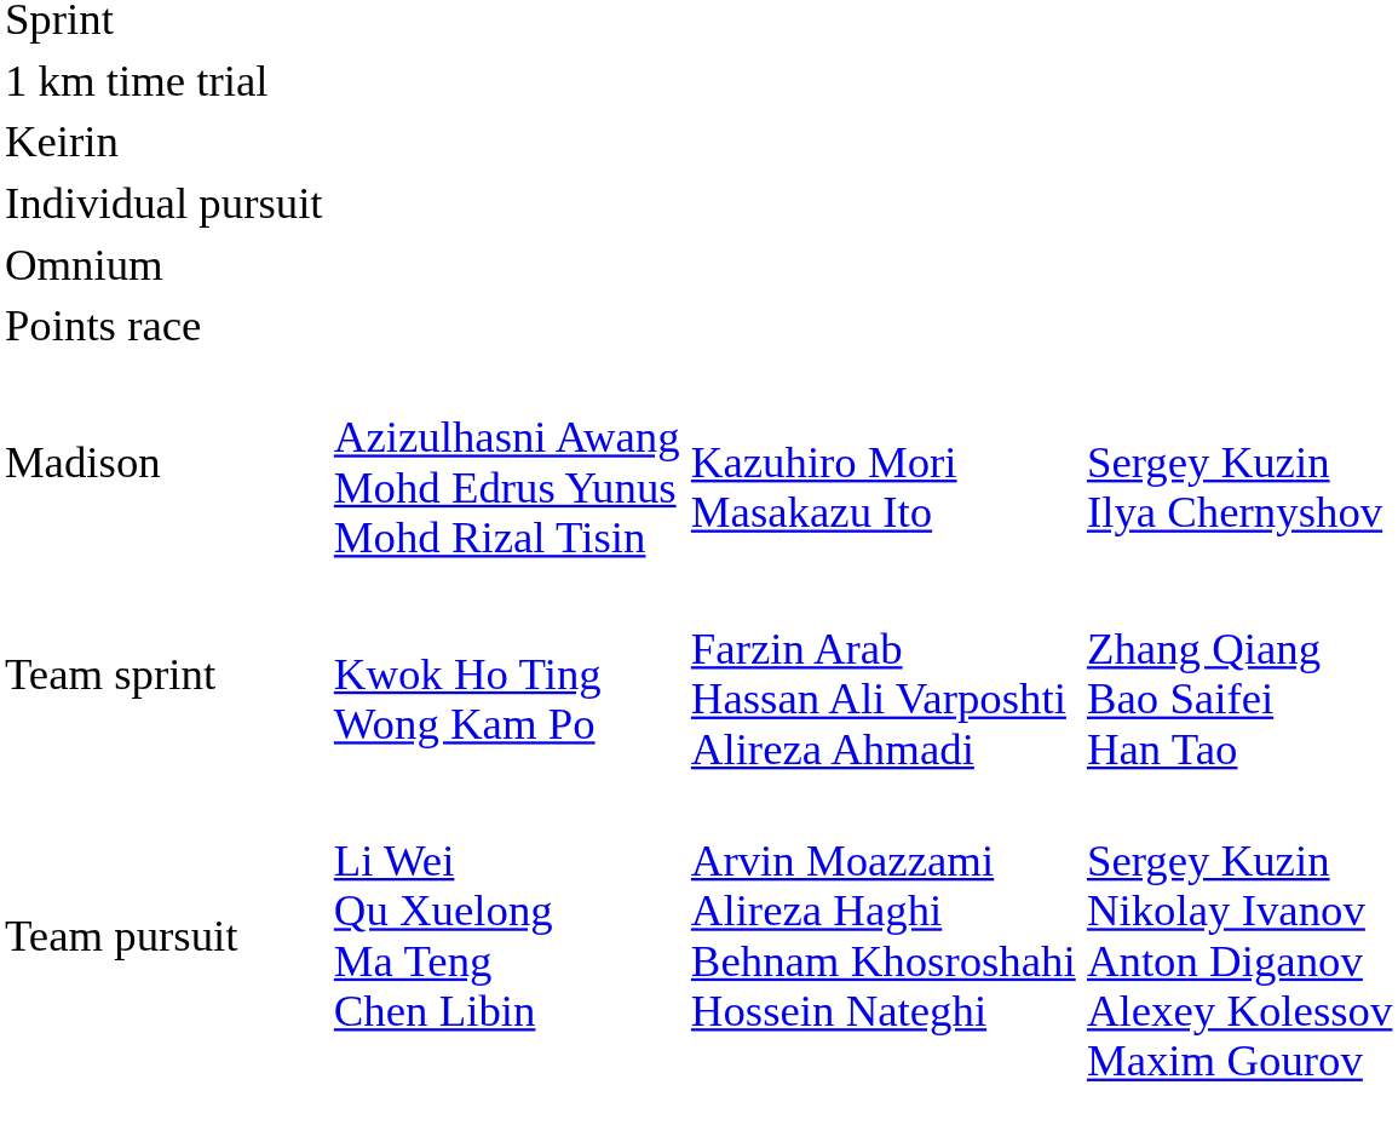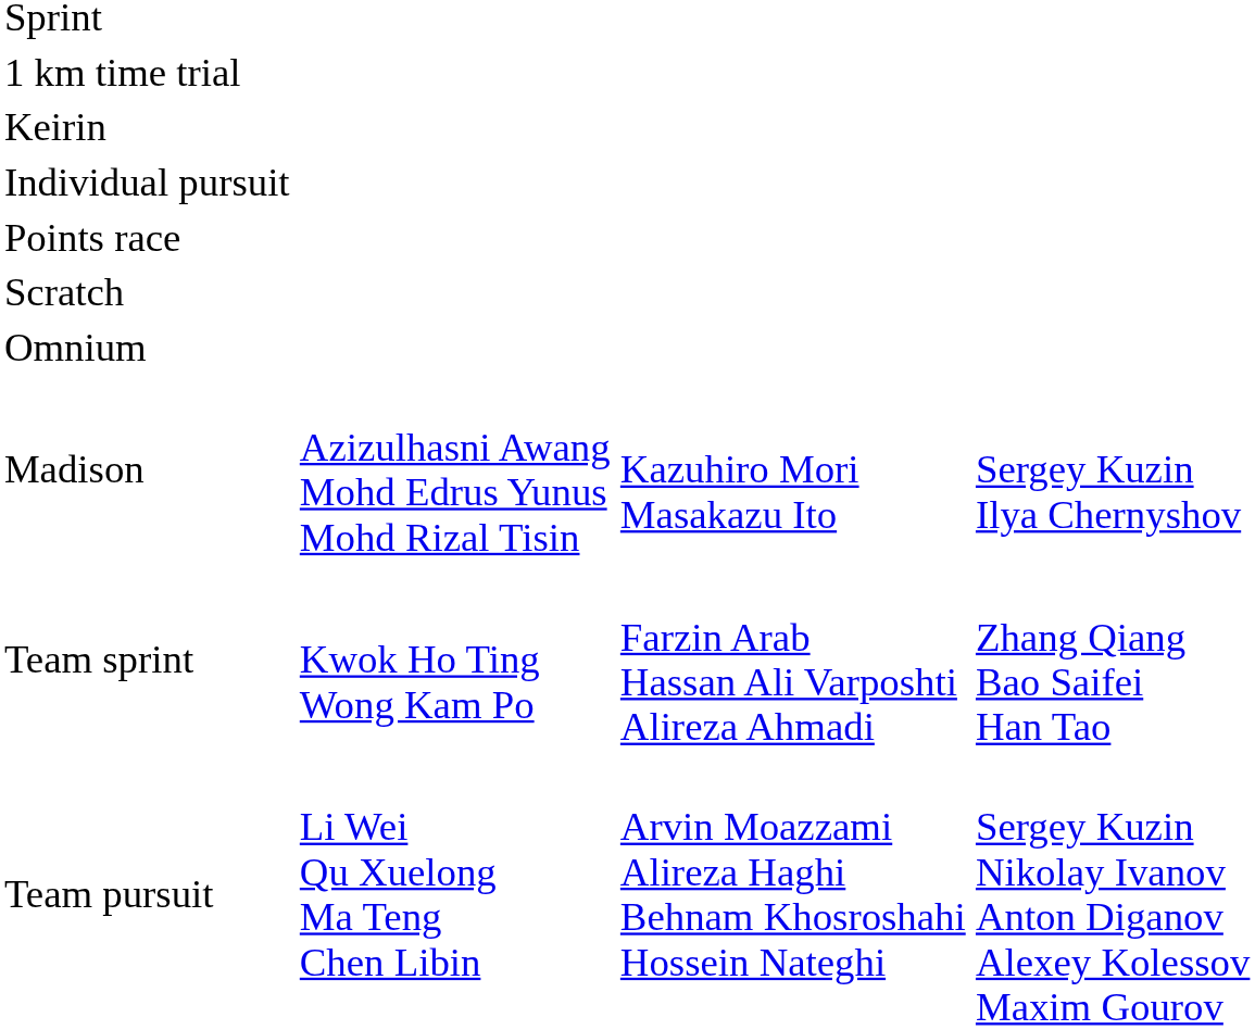rows swapped: Points race <-> Omnium
+ row: Scratch
